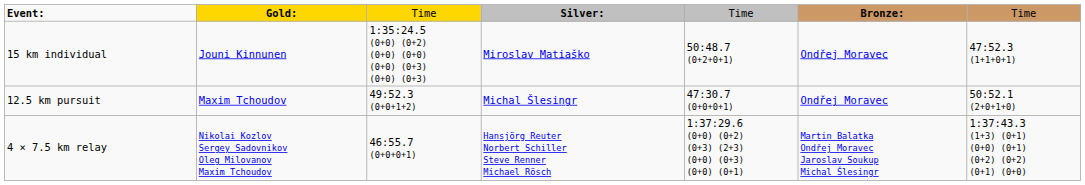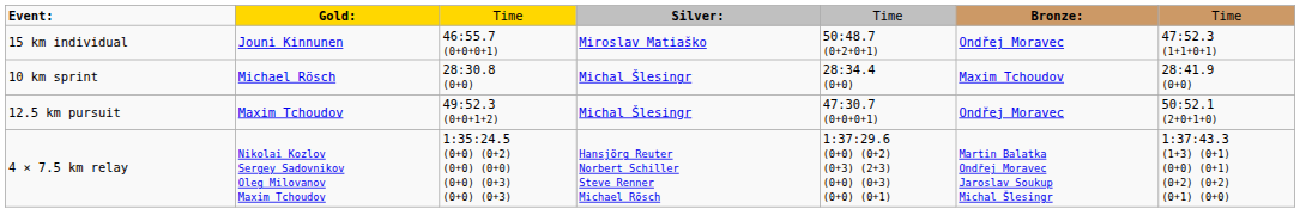15 km individual | column 3: 1:35:24.5 (0+0) (0+2) (0+0) (0+0) (0+0) (0+3) (0+0) (0+3) -> 46:55.7 (0+0+0+1)
+ row: 10 km sprint | Michael Rösch | 28:30.8 (0+0) | Michal Šlesingr | 28:34.4 (0+0) | Maxim Tchoudov | 28:41.9 (0+0)
4 × 7.5 km relay | column 3: 46:55.7 (0+0+0+1) -> 1:35:24.5 (0+0) (0+2) (0+0) (0+0) (0+0) (0+3) (0+0) (0+3)
